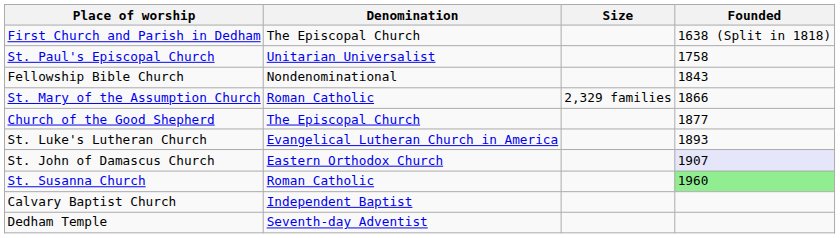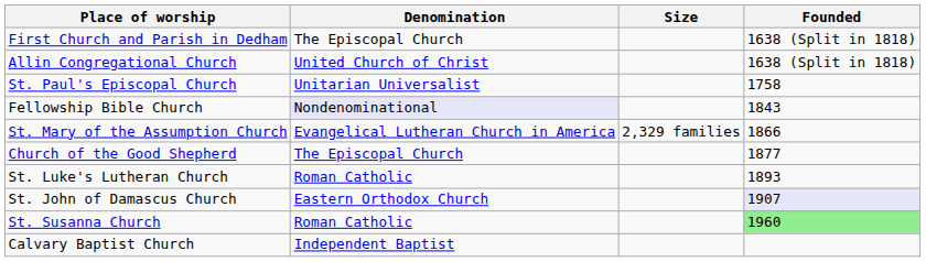+ row: Allin Congregational Church | United Church of Christ | 1638 (Split in 1818)
Fellowship Bible Church | Denomination: no background -> lavender background
St. Mary of the Assumption Church | Denomination: Roman Catholic -> Evangelical Lutheran Church in America
St. Luke's Lutheran Church | Denomination: Evangelical Lutheran Church in America -> Roman Catholic
- row: Dedham Temple | Seventh-day Adventist
